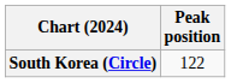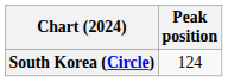South Korea (Circle) | Peak position: 122 -> 124
